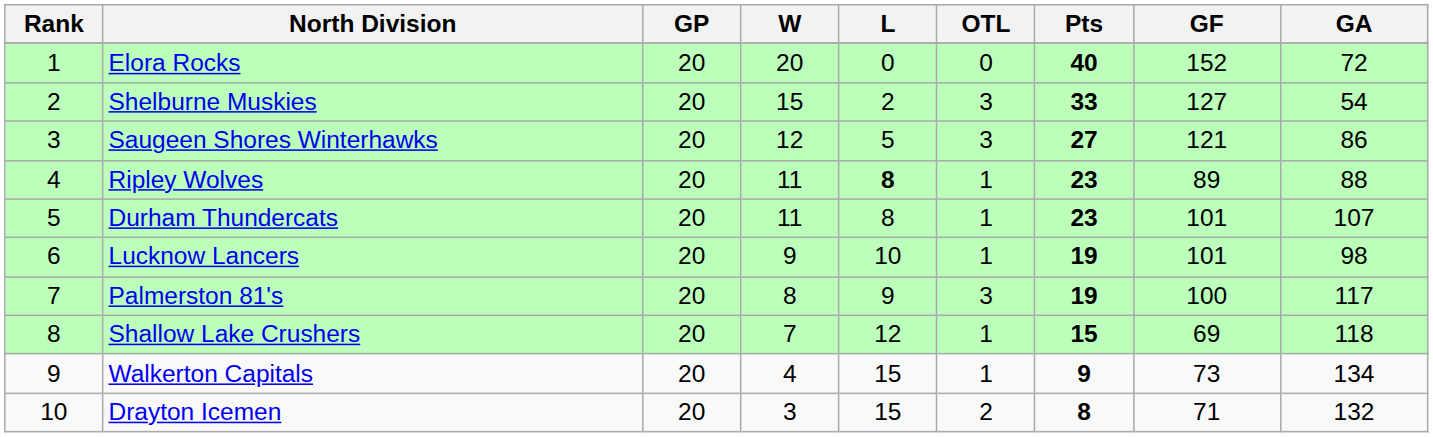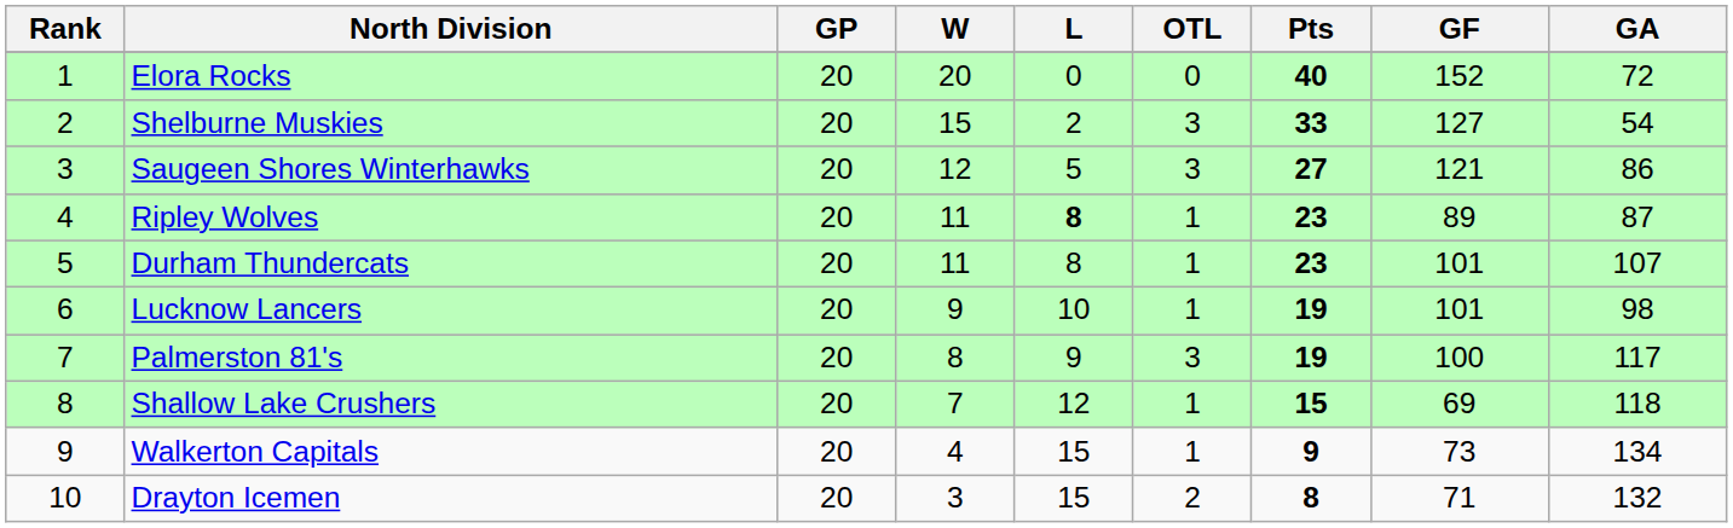Ripley Wolves | GA: 88 -> 87
